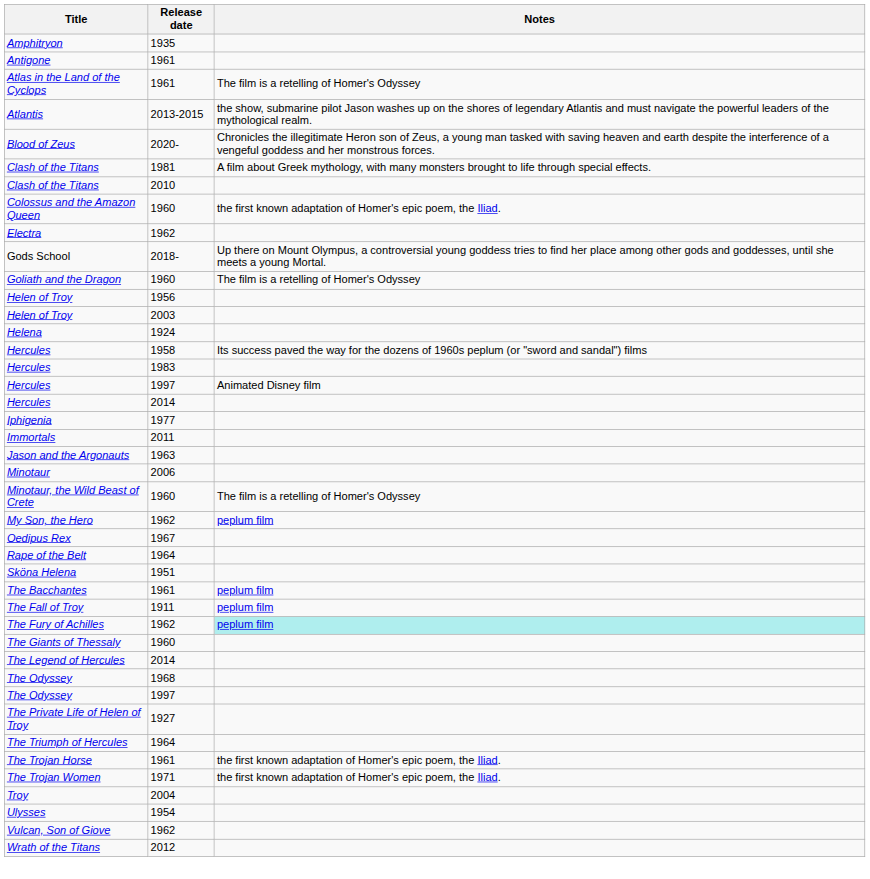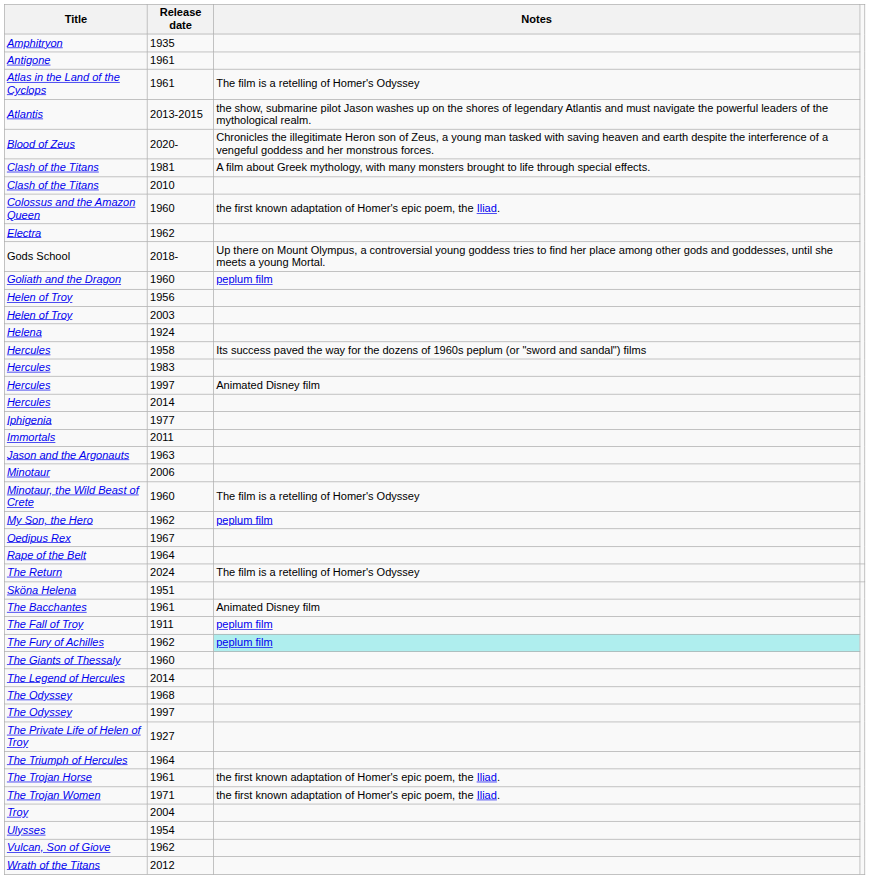Goliath and the Dragon | Notes: The film is a retelling of Homer's Odyssey -> peplum film
+ row: The Return | 2024 | The film is a retelling of Homer's Odyssey
The Bacchantes | Notes: peplum film -> Animated Disney film
